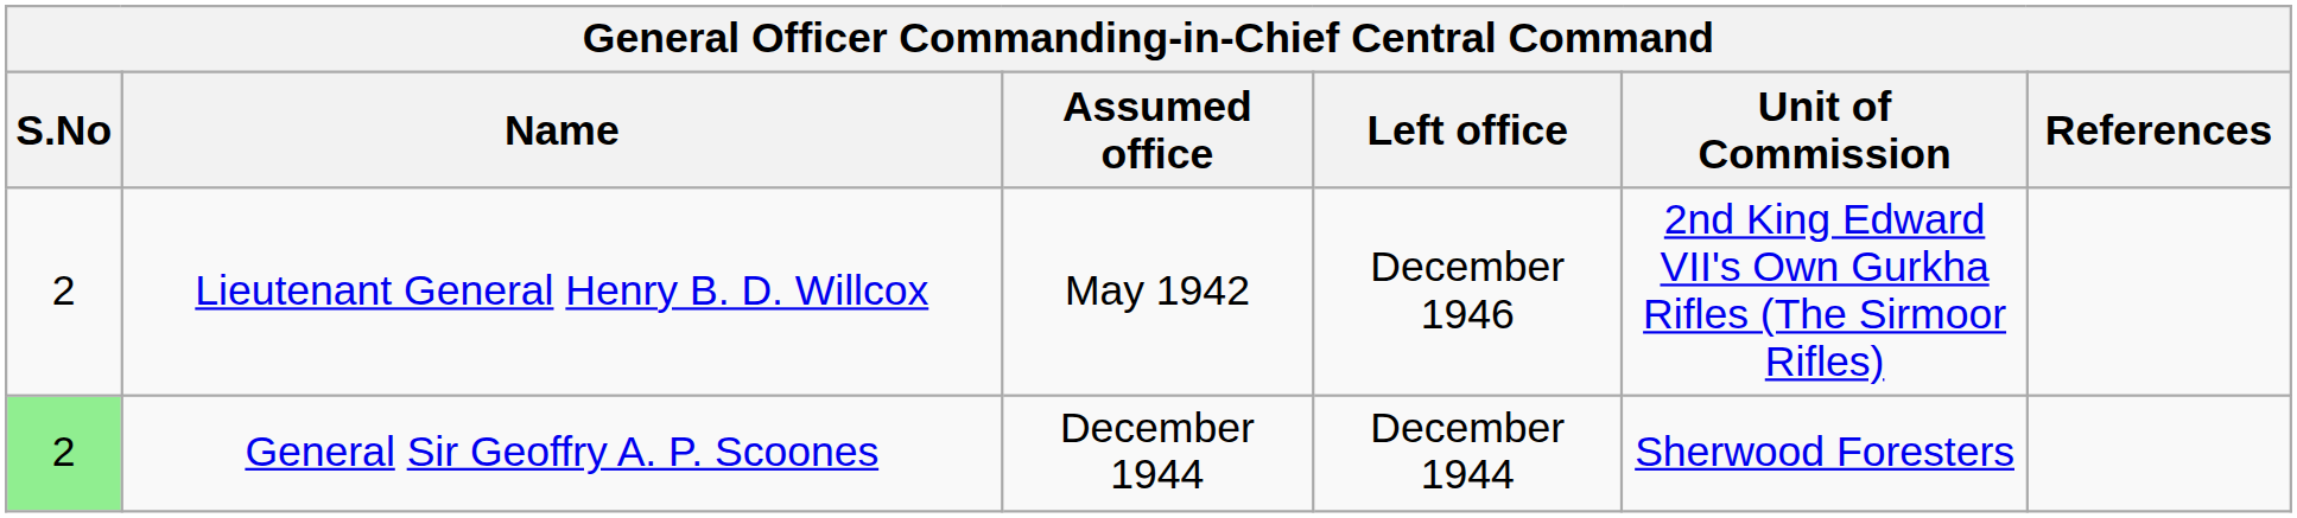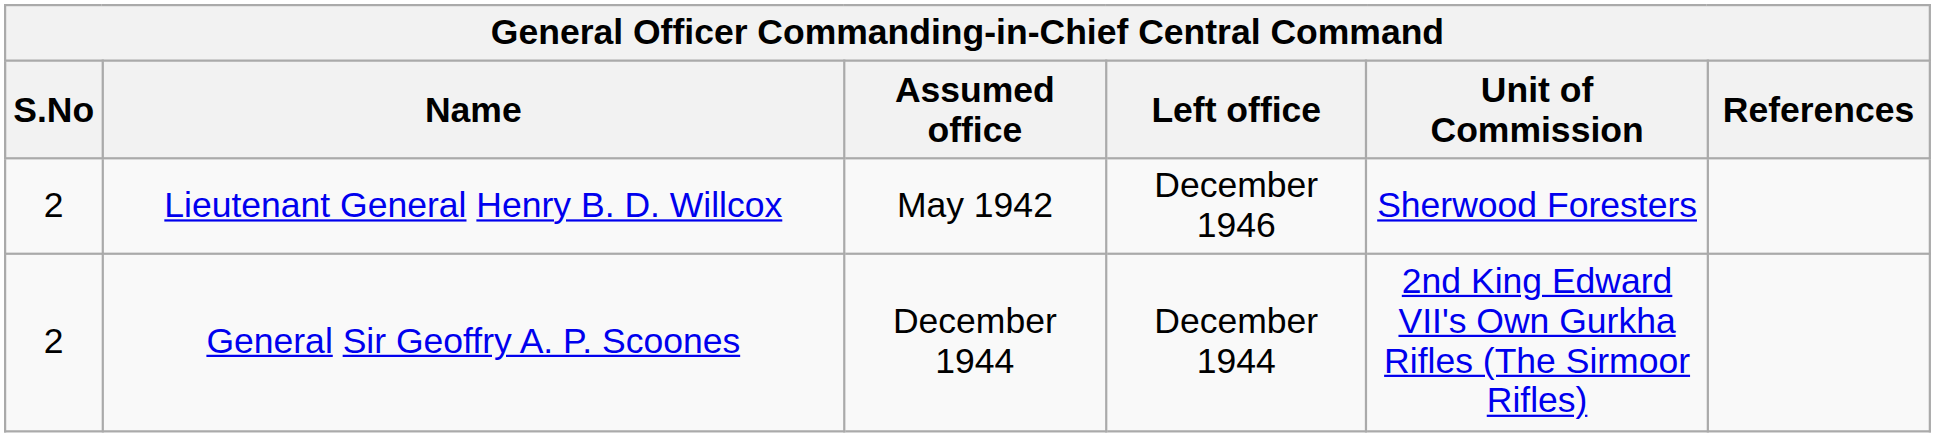Lieutenant General Henry B. D. Willcox | Unit of Commission: 2nd King Edward VII's Own Gurkha Rifles (The Sirmoor Rifles) -> Sherwood Foresters
General Sir Geoffry A. P. Scoones | S.No: lightgreen background -> no background
General Sir Geoffry A. P. Scoones | Unit of Commission: Sherwood Foresters -> 2nd King Edward VII's Own Gurkha Rifles (The Sirmoor Rifles)
